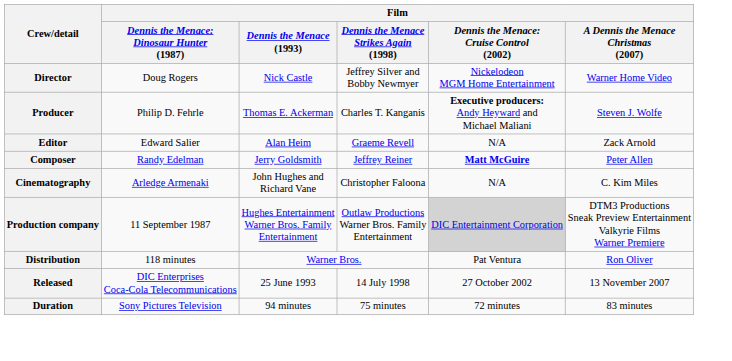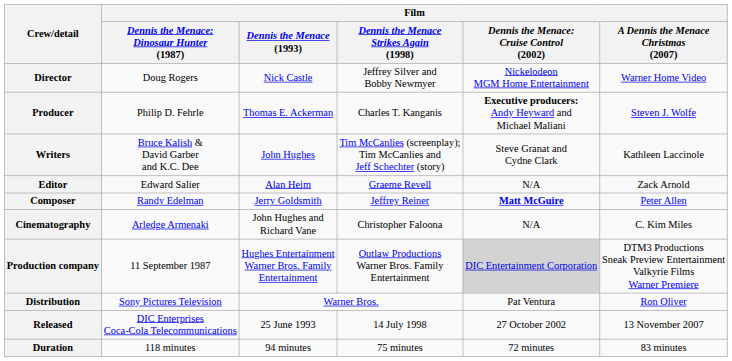+ row: Writers | Bruce Kalish & David Garber and K.C. Dee | John Hughes | Tim McCanlies (screenplay); Tim McCanlies and Jeff Schechter (story) | Steve Granat and Cydne Clark | Kathleen Laccinole
Distribution | column 2: 118 minutes -> Sony Pictures Television
Duration | column 2: Sony Pictures Television -> 118 minutes
